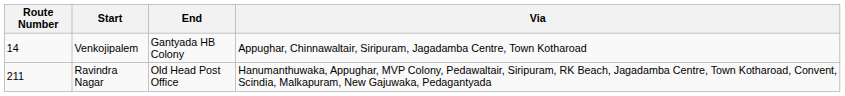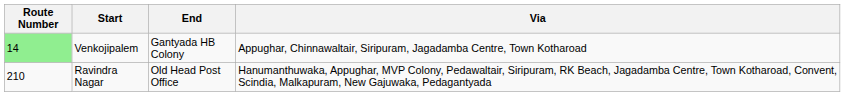Venkojipalem | Route Number: no background -> lightgreen background
Ravindra Nagar | Route Number: 211 -> 210
